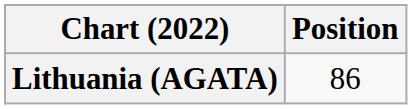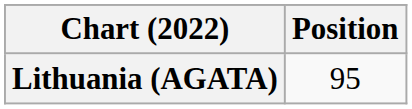Lithuania (AGATA) | Position: 86 -> 95
